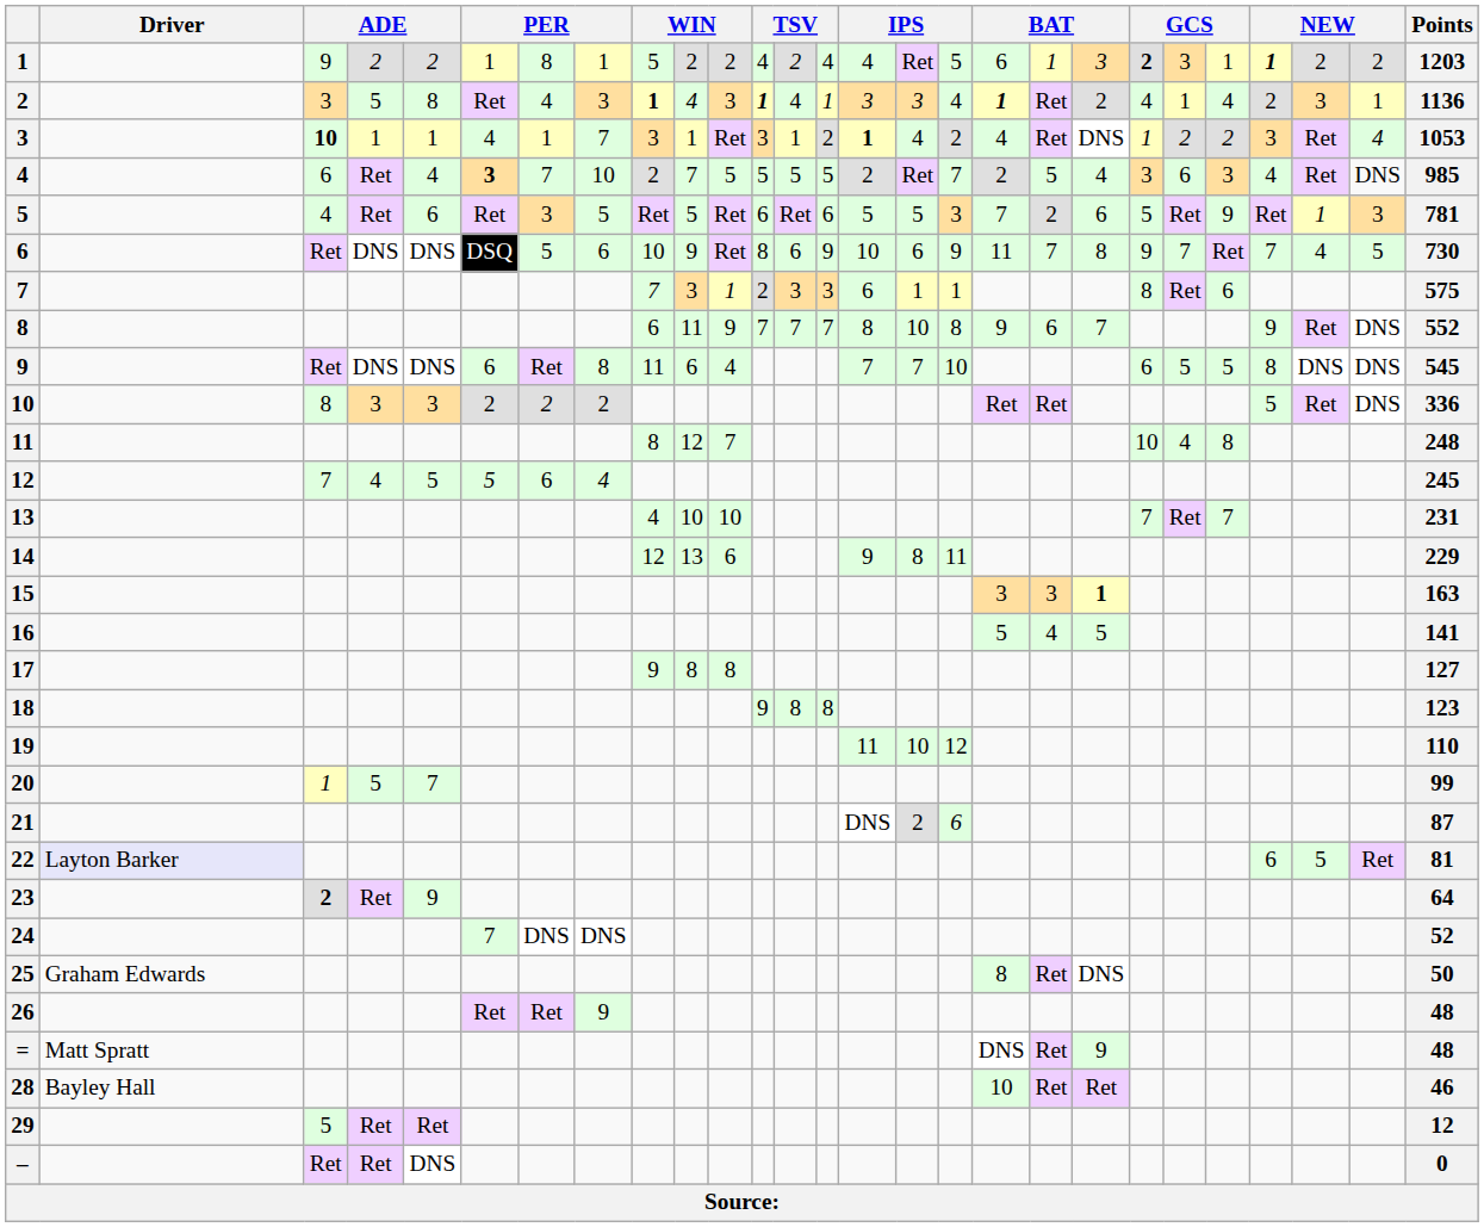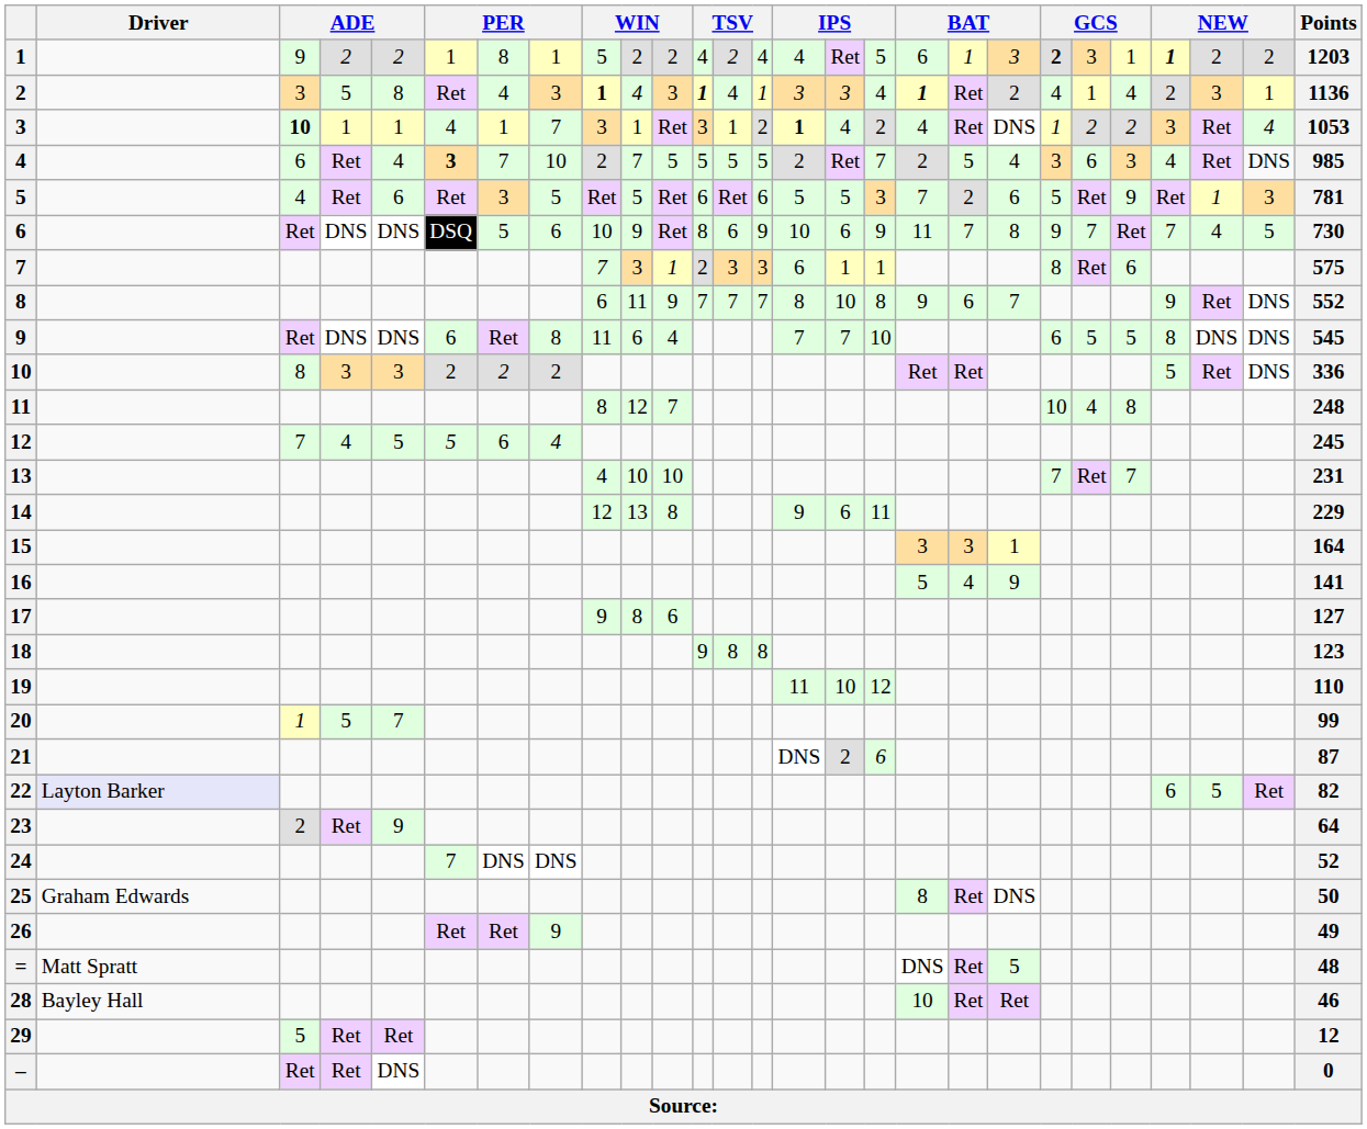14 | column 11: 6 -> 8
14 | column 16: 8 -> 6
15 | column 20: bold -> normal
15 | Points: 163 -> 164
16 | column 20: 5 -> 9
17 | column 11: 8 -> 6
22 | Points: 81 -> 82
23 | column 3: bold -> normal
26 | Points: 48 -> 49
= | column 20: 9 -> 5
